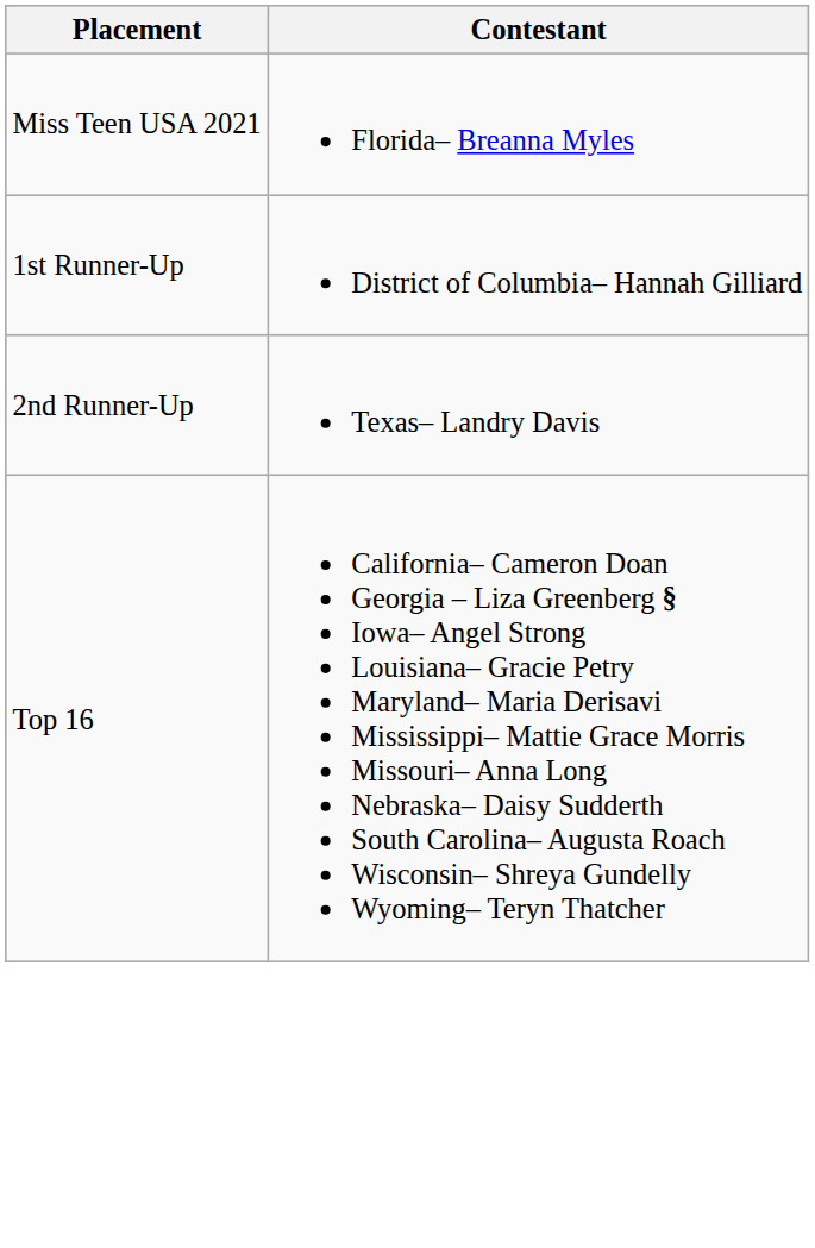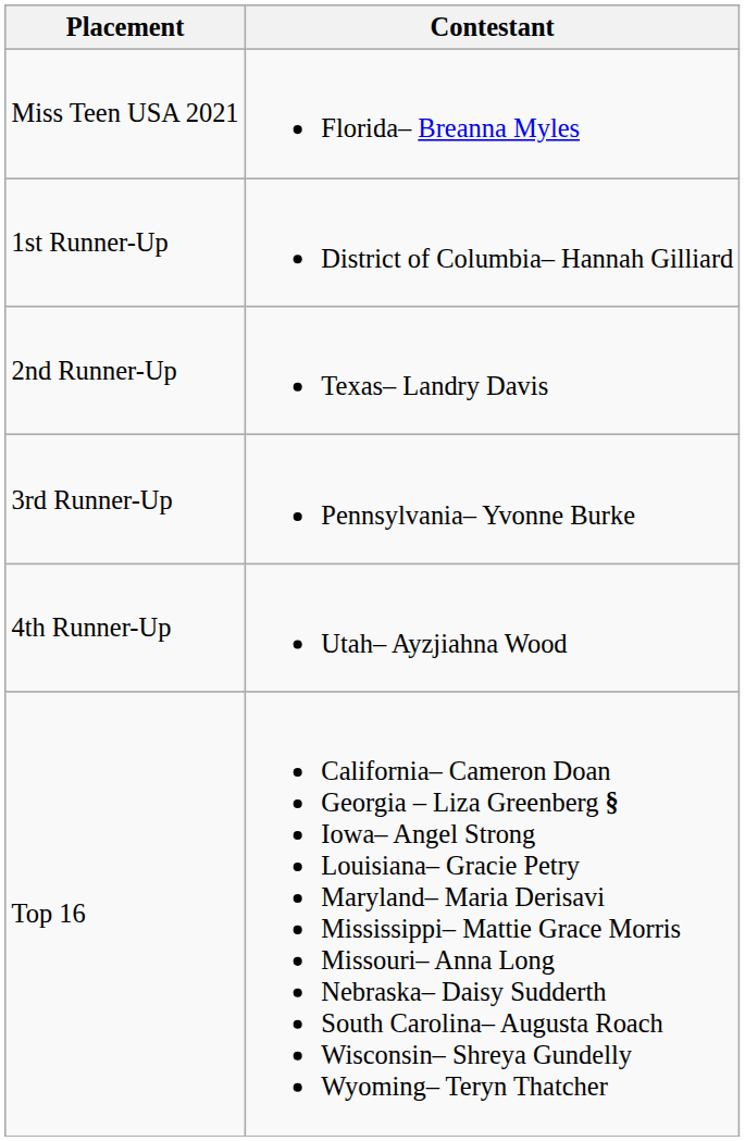+ row: 3rd Runner-Up | Pennsylvania– Yvonne Burke
+ row: 4th Runner-Up | Utah– Ayzjiahna Wood
